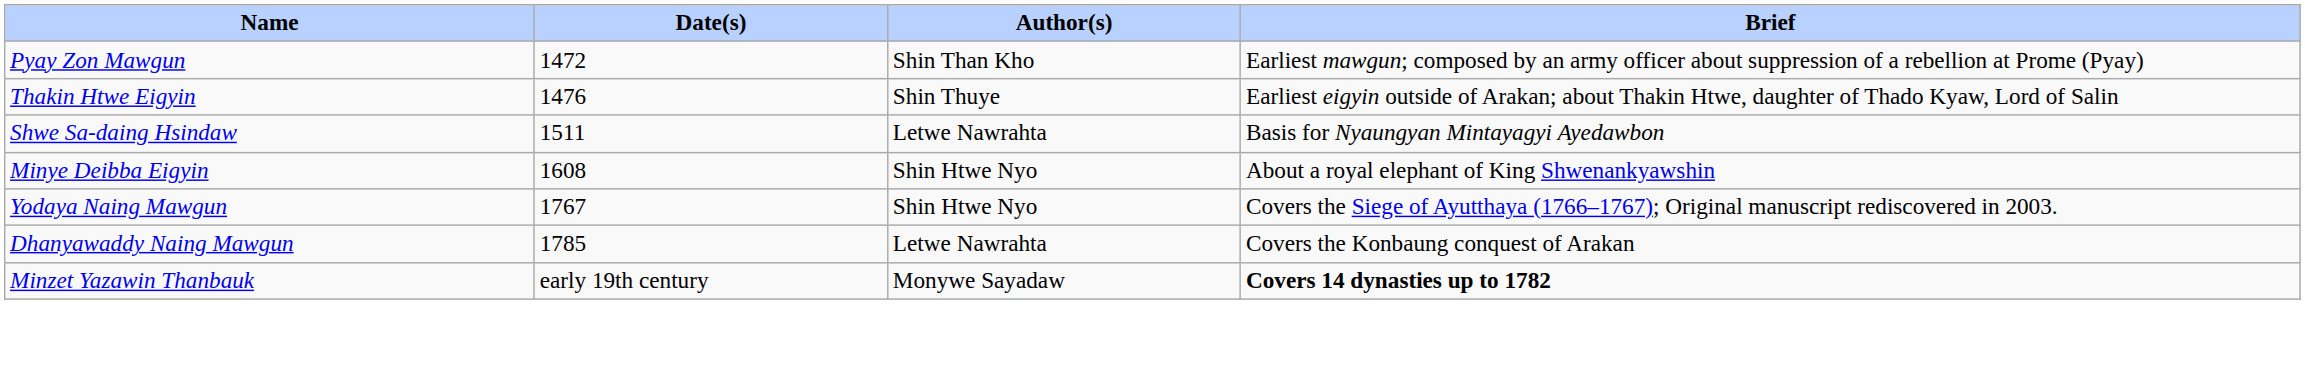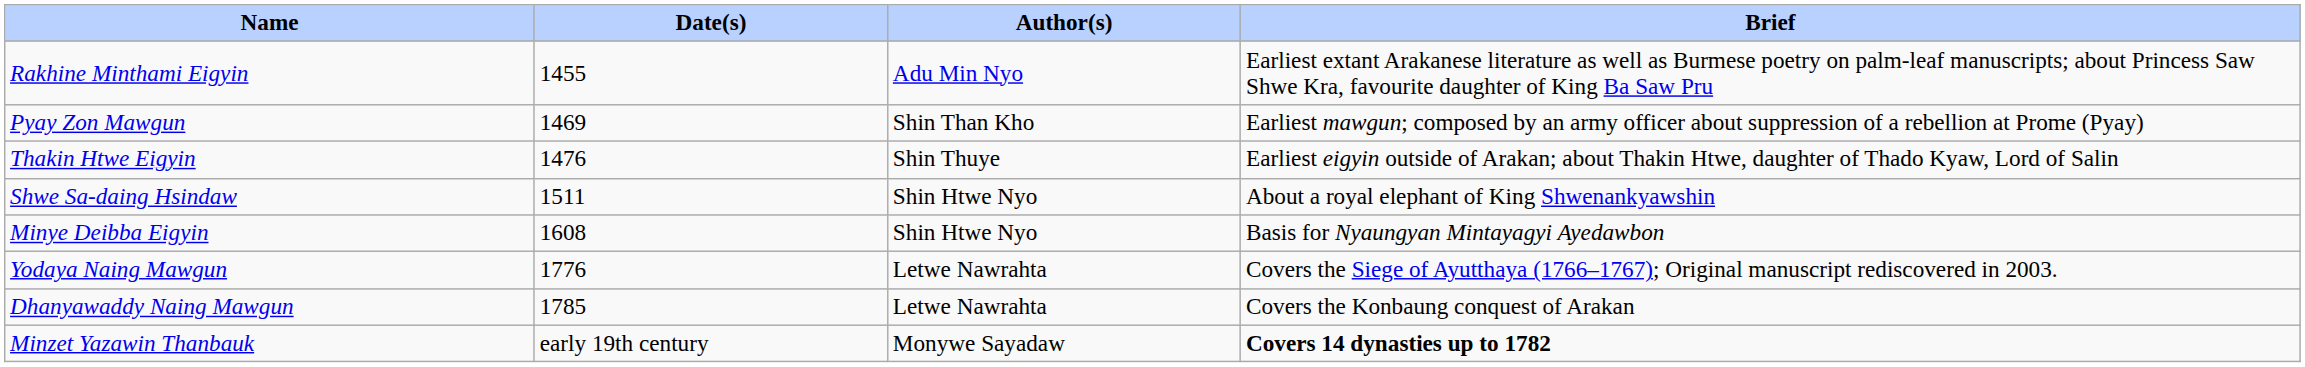+ row: Rakhine Minthami Eigyin | 1455 | Adu Min Nyo | Earliest extant Arakanese literature as well as Burmese poetry on palm-leaf manuscripts; about Princess Saw Shwe Kra, favourite daughter of King Ba Saw Pru
Pyay Zon Mawgun | Date(s): 1472 -> 1469
Shwe Sa-daing Hsindaw | Author(s): Letwe Nawrahta -> Shin Htwe Nyo
Shwe Sa-daing Hsindaw | Brief: Basis for Nyaungyan Mintayagyi Ayedawbon -> About a royal elephant of King Shwenankyawshin
Minye Deibba Eigyin | Brief: About a royal elephant of King Shwenankyawshin -> Basis for Nyaungyan Mintayagyi Ayedawbon
Yodaya Naing Mawgun | Date(s): 1767 -> 1776
Yodaya Naing Mawgun | Author(s): Shin Htwe Nyo -> Letwe Nawrahta
